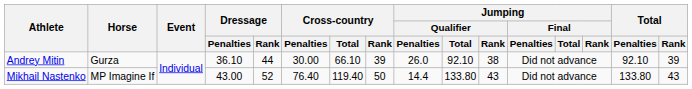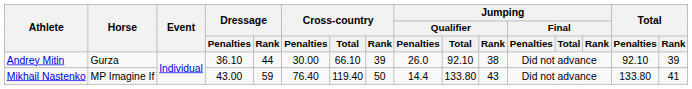Mikhail Nastenko | Dressage / Rank: 52 -> 59
Mikhail Nastenko | Total / Rank: 43 -> 41
